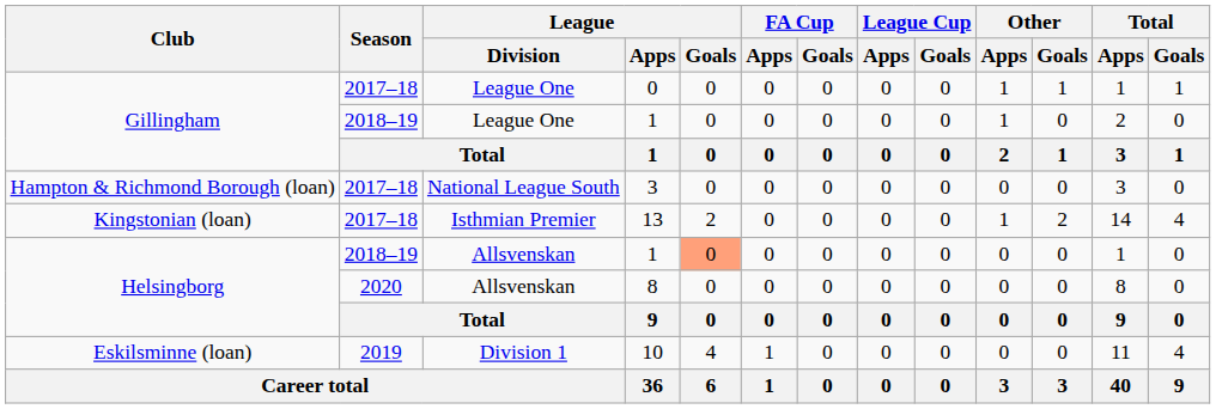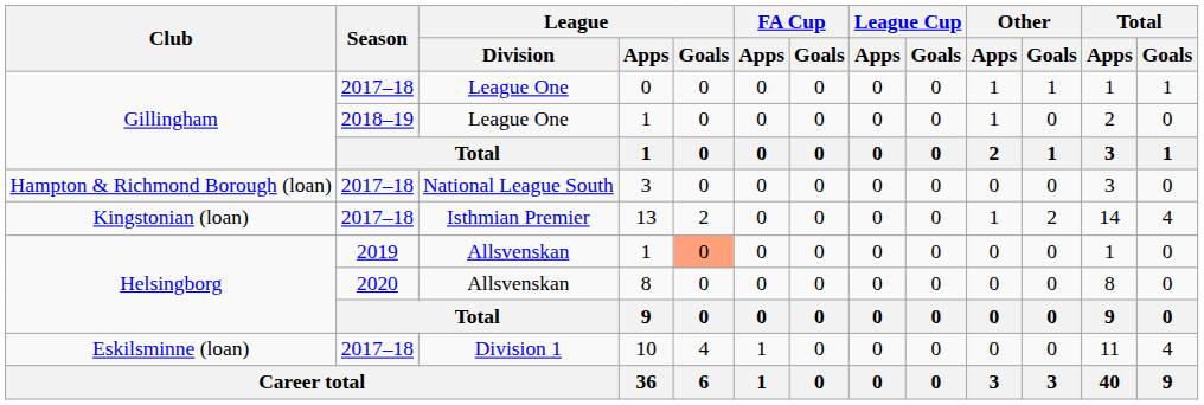Helsingborg / 1 | Season: 2018–19 -> 2019
10 | Season: 2019 -> 2017–18
